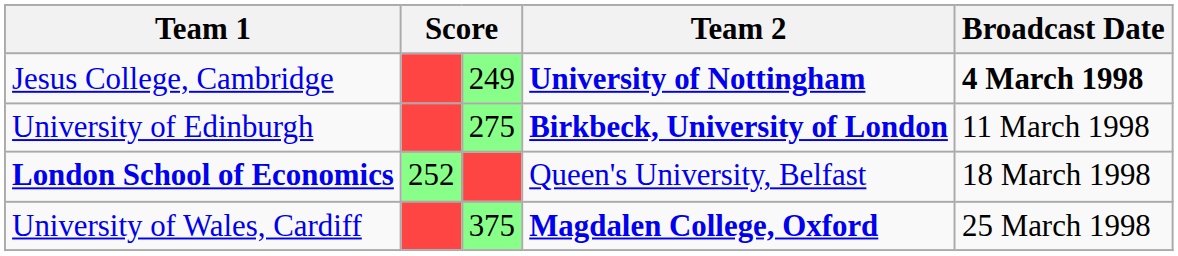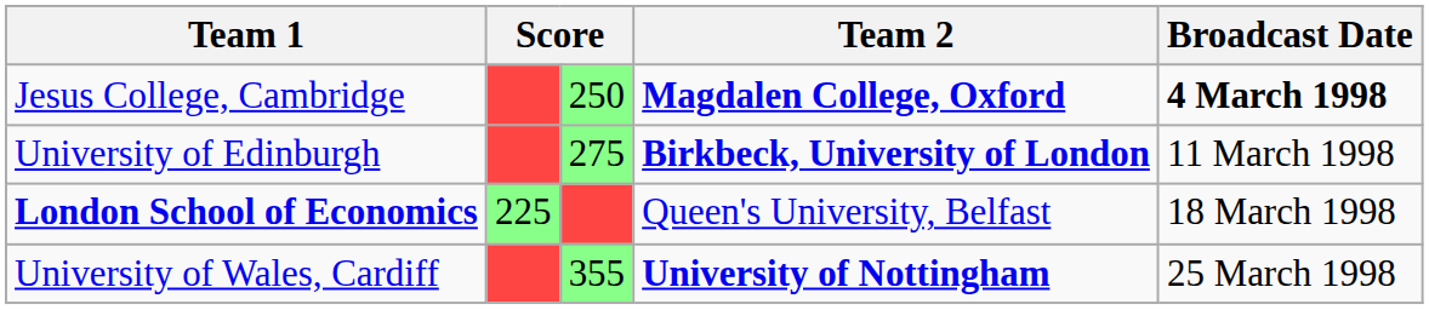Jesus College, Cambridge | column 3: 249 -> 250
Jesus College, Cambridge | Team 2: University of Nottingham -> Magdalen College, Oxford
London School of Economics | column 2: 252 -> 225
University of Wales, Cardiff | column 3: 375 -> 355
University of Wales, Cardiff | Team 2: Magdalen College, Oxford -> University of Nottingham
